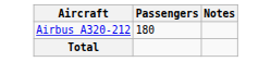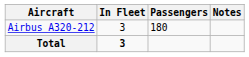+ column: In Fleet | 3 | 3
